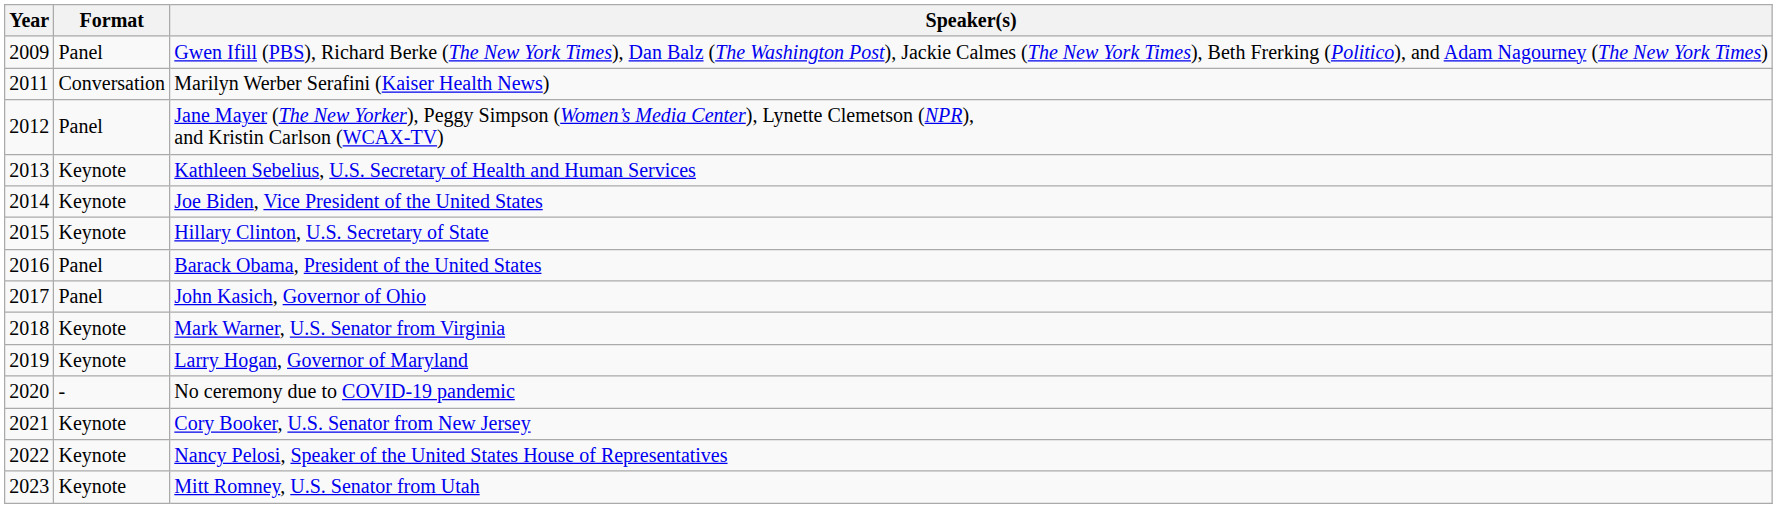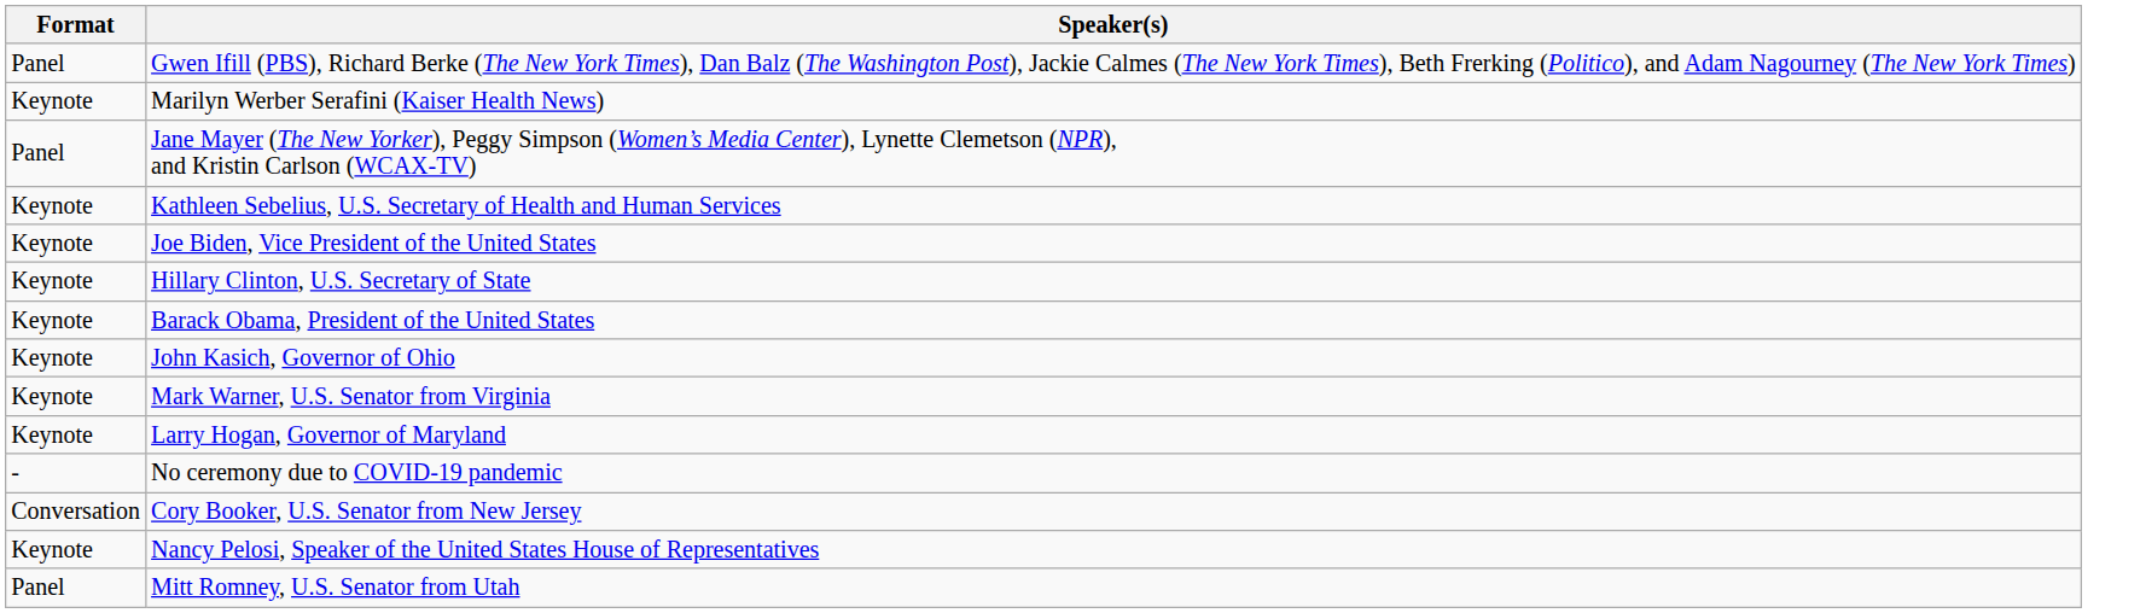- column: Year | 2009 | 2011 | 2012 | 2013 | 2014 | 2015 | 2016 | 2017 | 2018 | 2019 | 2020 | 2021 | 2022 | 2023
Marilyn Werber Serafini (Kaiser Health News) | Format: Conversation -> Keynote
Barack Obama, President of the United States | Format: Panel -> Keynote
John Kasich, Governor of Ohio | Format: Panel -> Keynote
Cory Booker, U.S. Senator from New Jersey | Format: Keynote -> Conversation
Mitt Romney, U.S. Senator from Utah | Format: Keynote -> Panel
